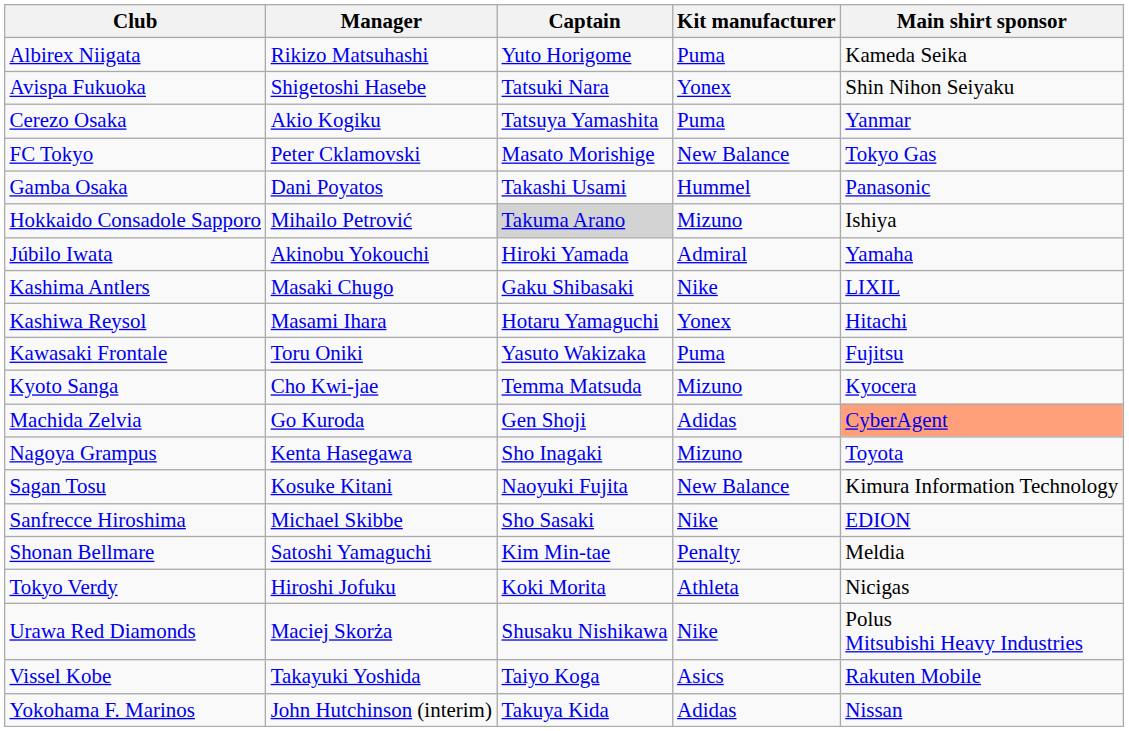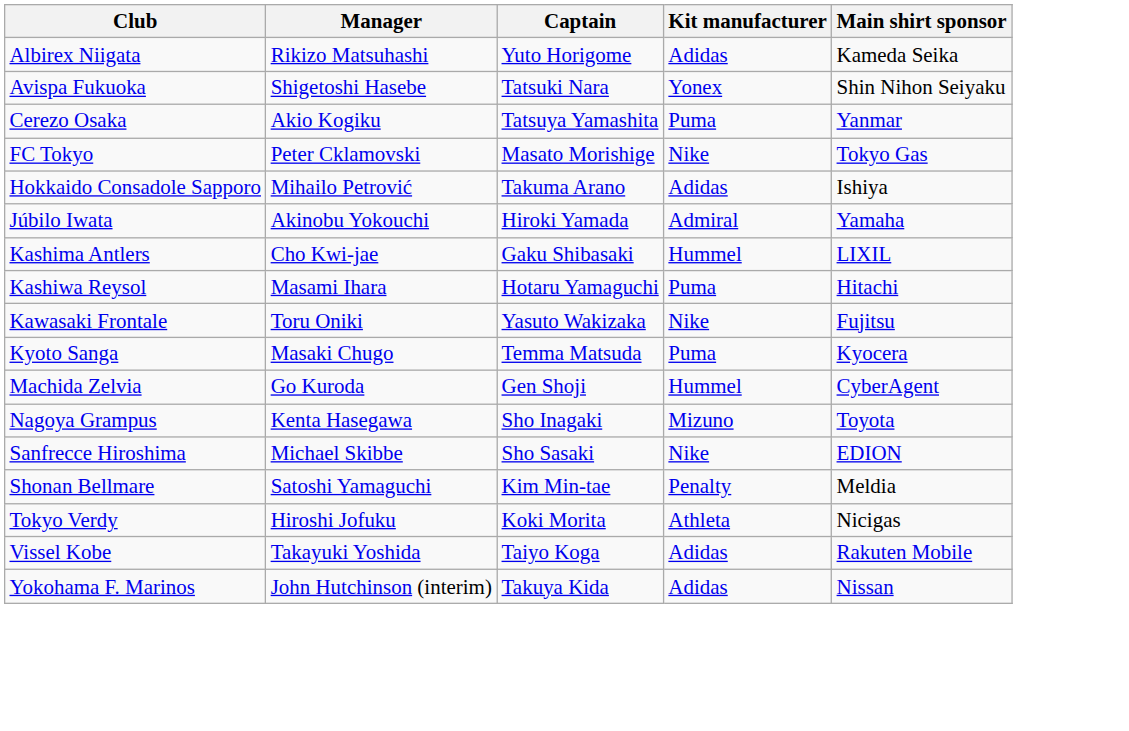Albirex Niigata | Kit manufacturer: Puma -> Adidas
FC Tokyo | Kit manufacturer: New Balance -> Nike
- row: Gamba Osaka | Dani Poyatos | Takashi Usami | Hummel | Panasonic
Hokkaido Consadole Sapporo | Captain: lightgrey background -> no background
Hokkaido Consadole Sapporo | Kit manufacturer: Mizuno -> Adidas
Kashima Antlers | Manager: Masaki Chugo -> Cho Kwi-jae
Kashima Antlers | Kit manufacturer: Nike -> Hummel
Kashiwa Reysol | Kit manufacturer: Yonex -> Puma
Kawasaki Frontale | Kit manufacturer: Puma -> Nike
Kyoto Sanga | Manager: Cho Kwi-jae -> Masaki Chugo
Kyoto Sanga | Kit manufacturer: Mizuno -> Puma
Machida Zelvia | Kit manufacturer: Adidas -> Hummel
Machida Zelvia | Main shirt sponsor: lightsalmon background -> no background
- row: Sagan Tosu | Kosuke Kitani | Naoyuki Fujita | New Balance | Kimura Information Technology
- row: Urawa Red Diamonds | Maciej Skorża | Shusaku Nishikawa | Nike | Polus Mitsubishi Heavy Industries
Vissel Kobe | Kit manufacturer: Asics -> Adidas
